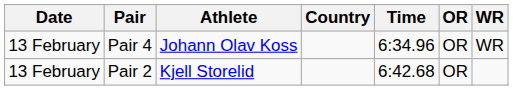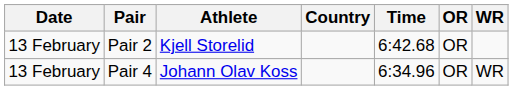rows swapped: Pair 2 <-> Pair 4
